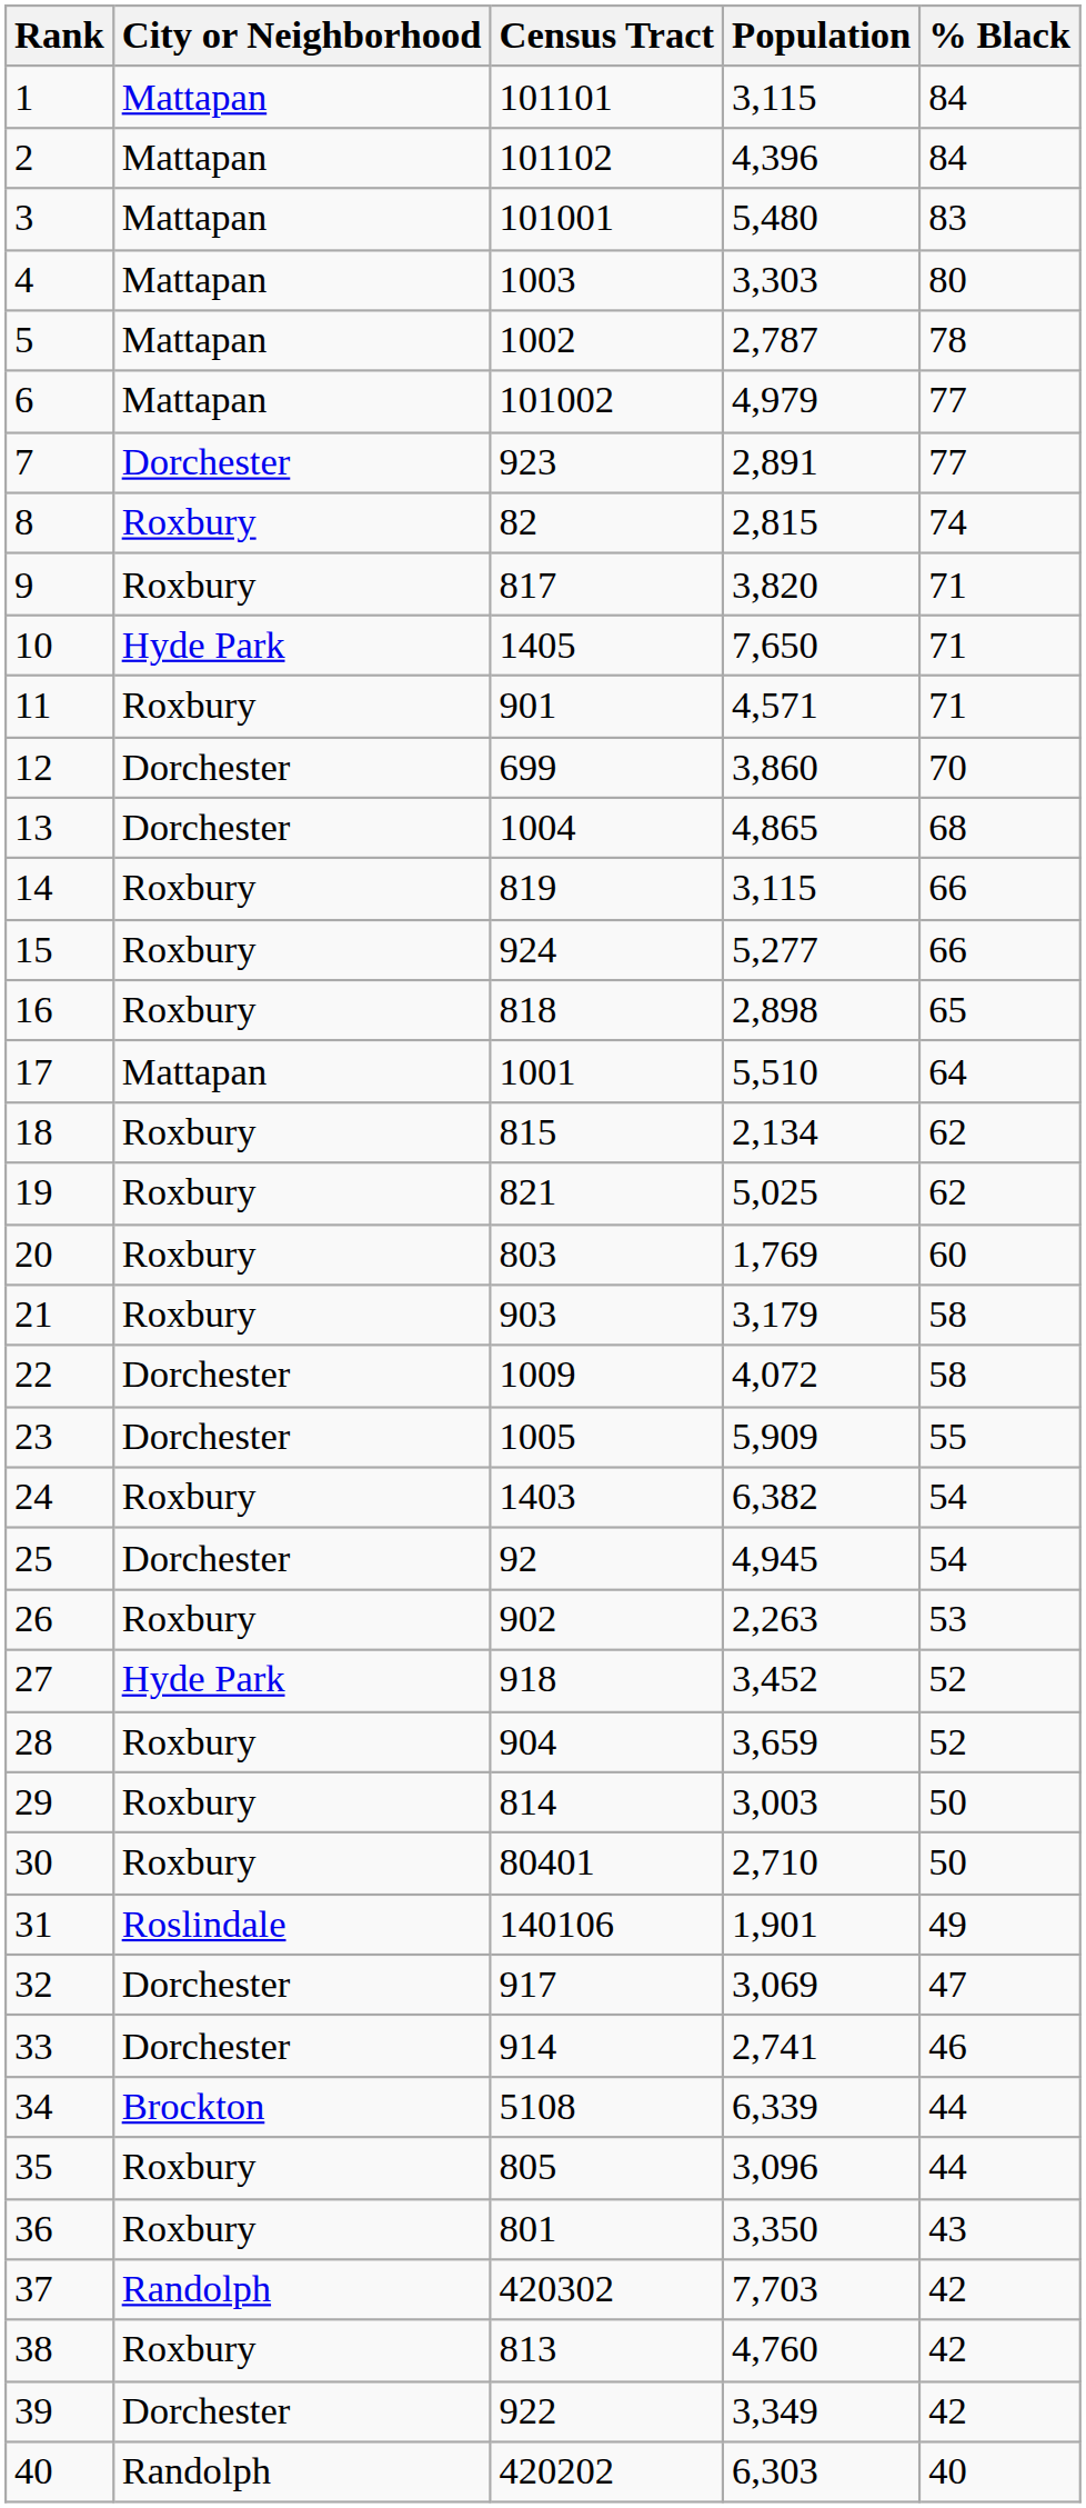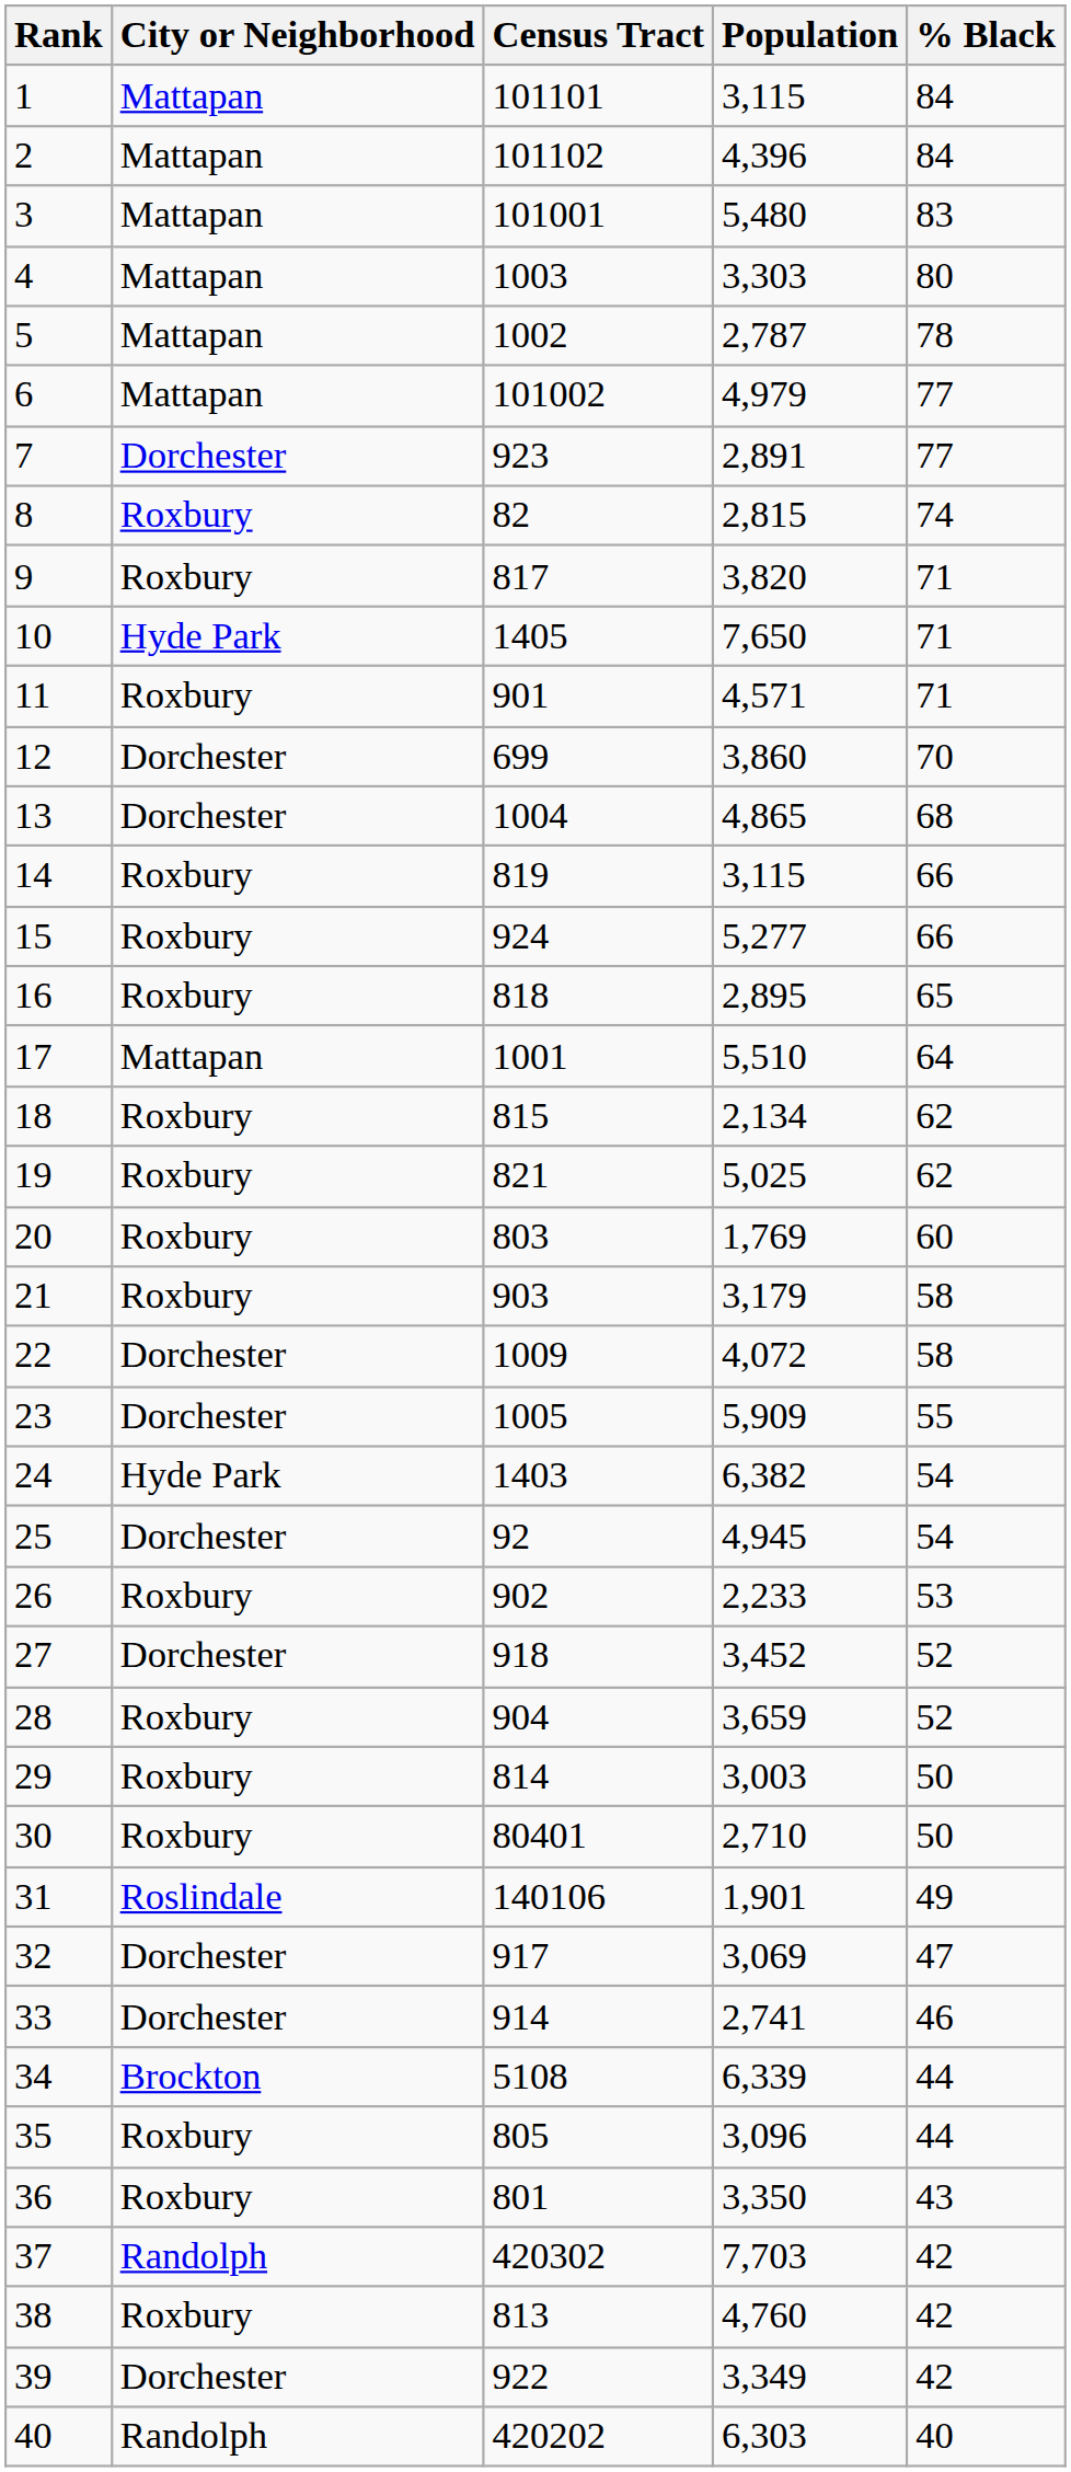16 | Population: 2,898 -> 2,895
24 | City or Neighborhood: Roxbury -> Hyde Park
26 | Population: 2,263 -> 2,233
27 | City or Neighborhood: Hyde Park -> Dorchester
